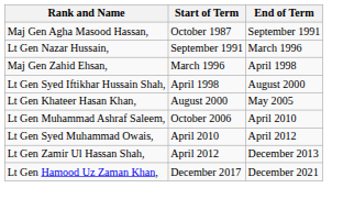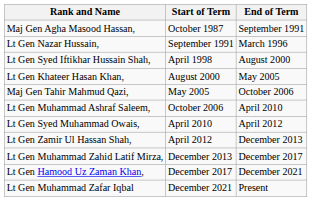- row: Maj Gen Zahid Ehsan, | March 1996 | April 1998
+ row: Maj Gen Tahir Mahmud Qazi, | May 2005 | October 2006
+ row: Lt Gen Muhammad Zahid Latif Mirza, | December 2013 | December 2017
+ row: Lt Gen Muhammad Zafar Iqbal | December 2021 | Present
